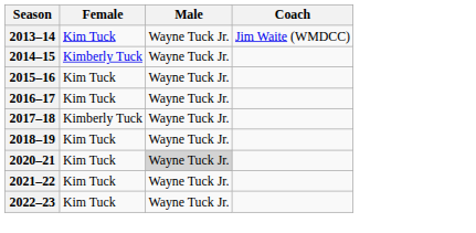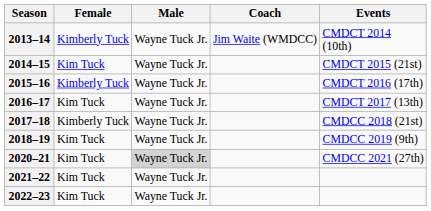+ column: Events | CMDCT 2014 (10th) | CMDCT 2015 (21st) | CMDCT 2016 (17th) | CMDCT 2017 (13th) | CMDCC 2018 (21st) | CMDCC 2019 (9th) | CMDCC 2021 (27th)
2013–14 | Female: Kim Tuck -> Kimberly Tuck
2014–15 | Female: Kimberly Tuck -> Kim Tuck
2015–16 | Female: Kim Tuck -> Kimberly Tuck
